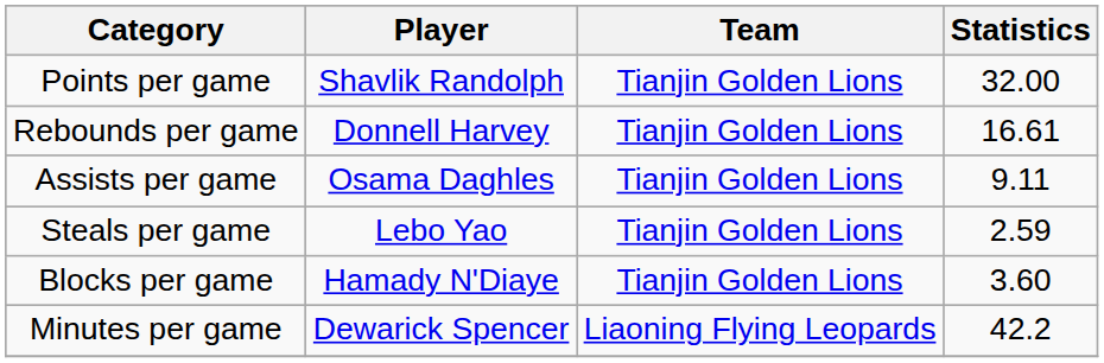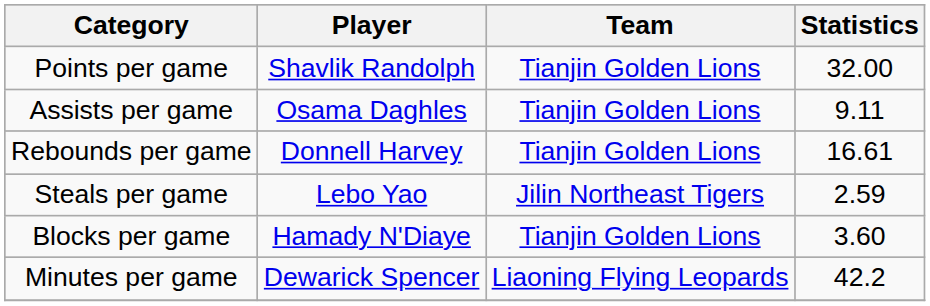rows swapped: Rebounds per game <-> Assists per game
Steals per game | Team: Tianjin Golden Lions -> Jilin Northeast Tigers
